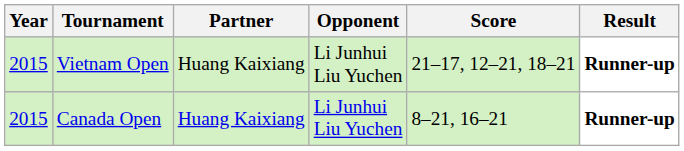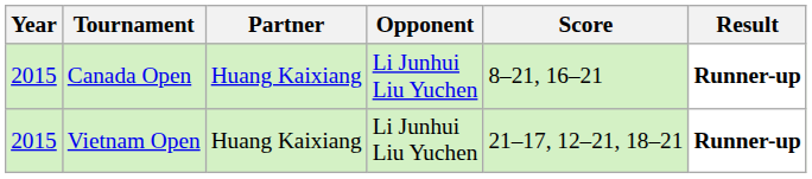rows swapped: Canada Open <-> Vietnam Open
